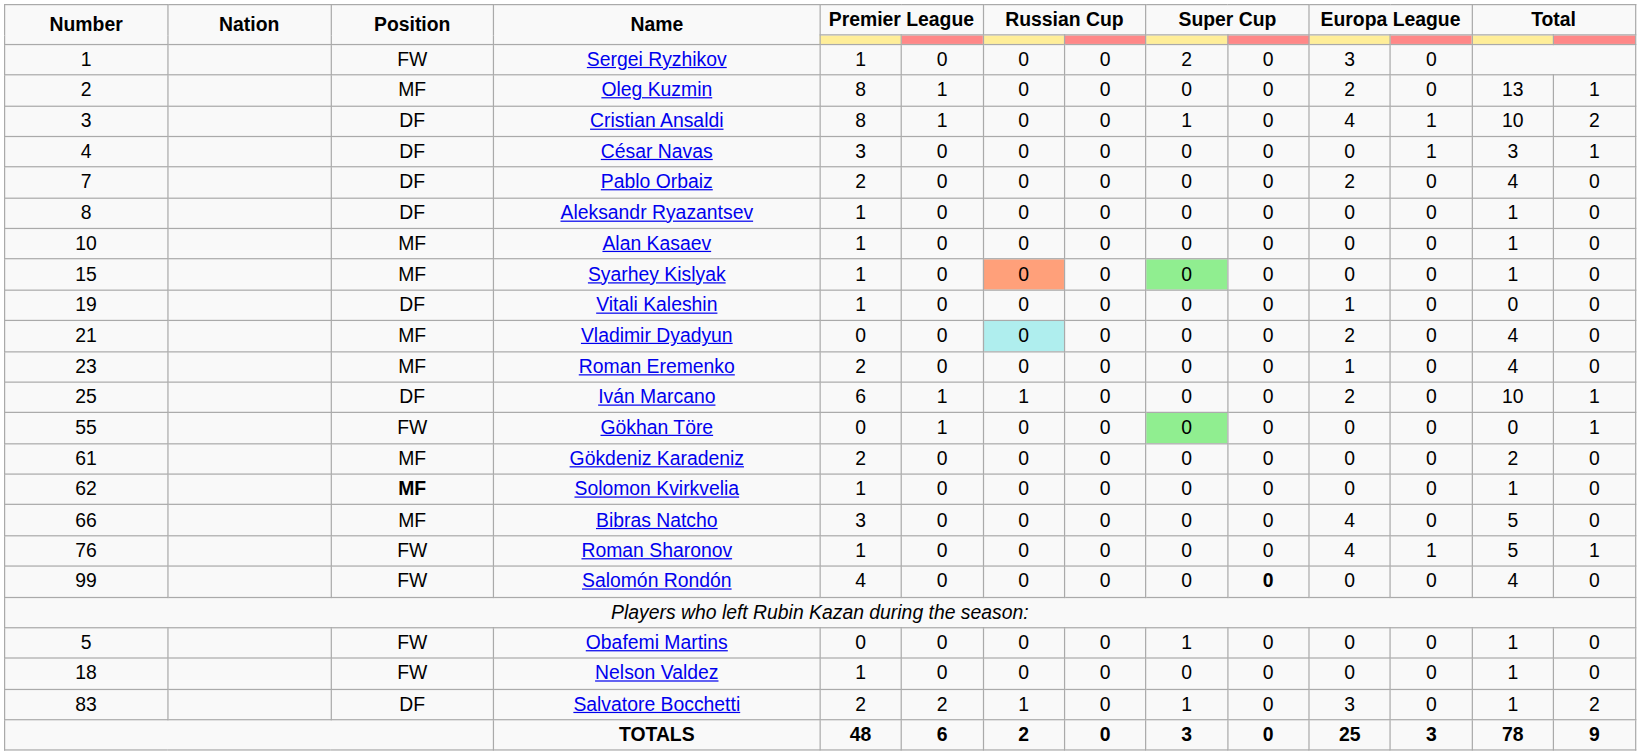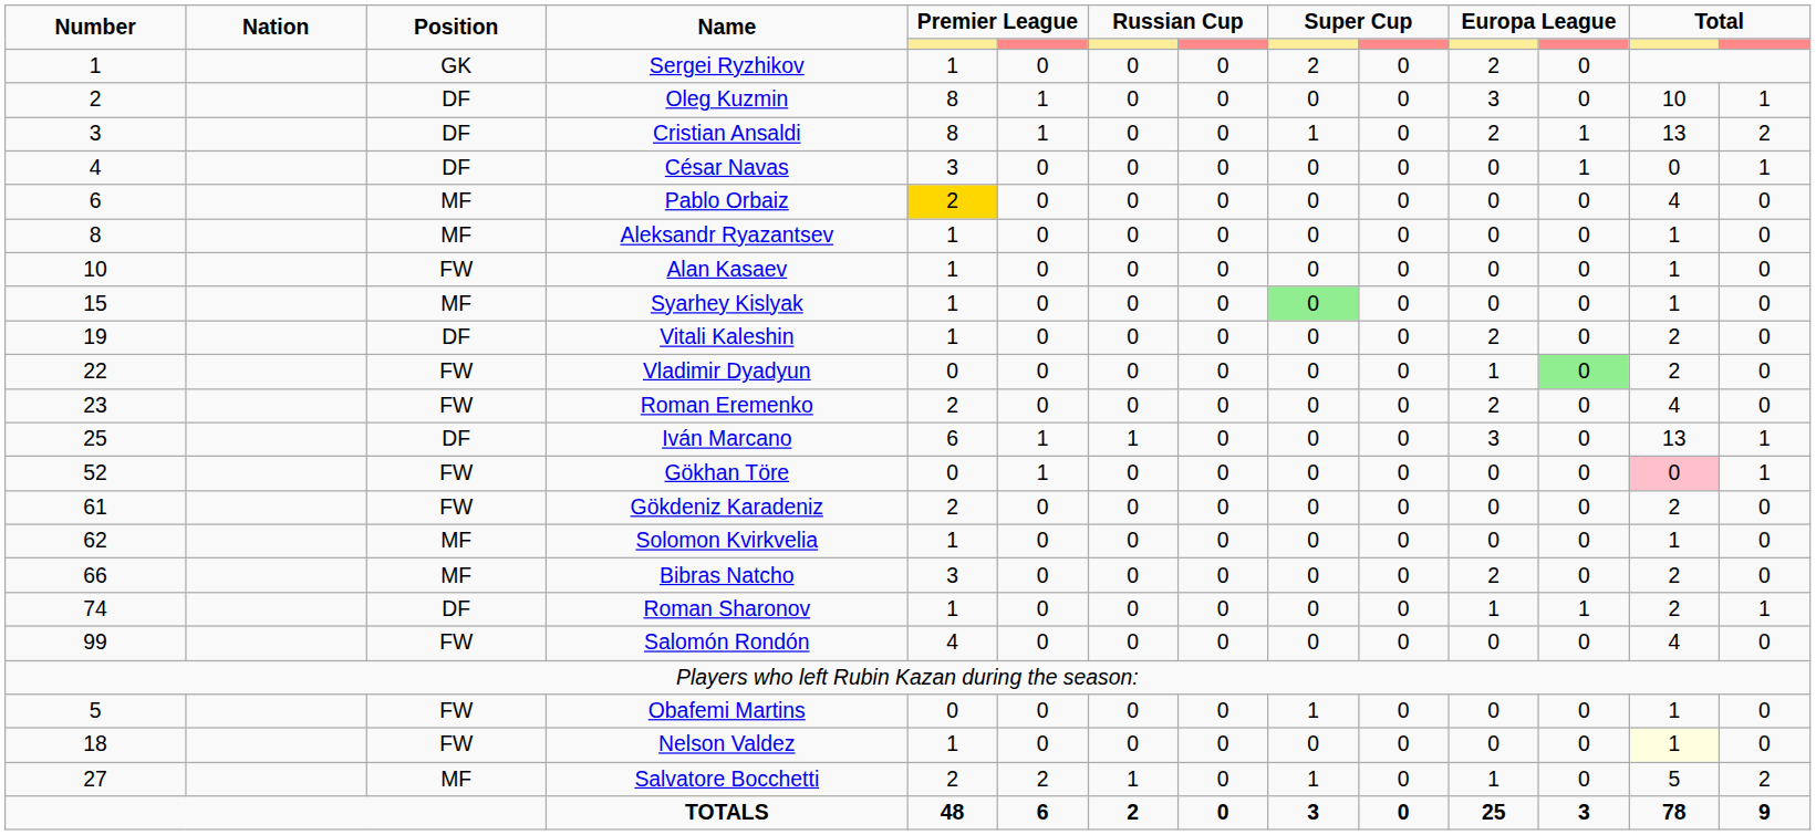Sergei Ryzhikov | Position: FW -> GK
Sergei Ryzhikov | column 11: 3 -> 2
Oleg Kuzmin | Position: MF -> DF
Oleg Kuzmin | column 11: 2 -> 3
Oleg Kuzmin | column 13: 13 -> 10
Cristian Ansaldi | column 11: 4 -> 2
Cristian Ansaldi | column 13: 10 -> 13
César Navas | column 13: 3 -> 0
Pablo Orbaiz | Number: 7 -> 6
Pablo Orbaiz | Position: DF -> MF
Pablo Orbaiz | column 5: no background -> gold background
Pablo Orbaiz | column 11: 2 -> 0
Aleksandr Ryazantsev | Position: DF -> MF
Alan Kasaev | Position: MF -> FW
Syarhey Kislyak | column 7: lightsalmon background -> no background
Vitali Kaleshin | column 11: 1 -> 2
Vitali Kaleshin | column 13: 0 -> 2
Vladimir Dyadyun | Number: 21 -> 22
Vladimir Dyadyun | Position: MF -> FW
Vladimir Dyadyun | column 7: paleturquoise background -> no background
Vladimir Dyadyun | column 11: 2 -> 1
Vladimir Dyadyun | column 12: no background -> lightgreen background
Vladimir Dyadyun | column 13: 4 -> 2
Roman Eremenko | Position: MF -> FW
Roman Eremenko | column 11: 1 -> 2
Iván Marcano | column 11: 2 -> 3
Iván Marcano | column 13: 10 -> 13
Gökhan Töre | Number: 55 -> 52
Gökhan Töre | column 9: lightgreen background -> no background
Gökhan Töre | column 13: no background -> pink background
Gökdeniz Karadeniz | Position: MF -> FW
Solomon Kvirkvelia | Position: bold -> normal
Bibras Natcho | column 11: 4 -> 2
Bibras Natcho | column 13: 5 -> 2
Roman Sharonov | Number: 76 -> 74
Roman Sharonov | Position: FW -> DF
Roman Sharonov | column 11: 4 -> 1
Roman Sharonov | column 13: 5 -> 2
Salomón Rondón | column 10: bold -> normal
Nelson Valdez | column 13: no background -> lightyellow background
Salvatore Bocchetti | Number: 83 -> 27
Salvatore Bocchetti | Position: DF -> MF
Salvatore Bocchetti | column 11: 3 -> 1
Salvatore Bocchetti | column 13: 1 -> 5
